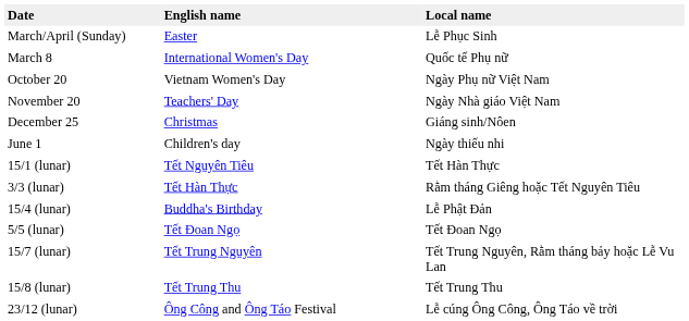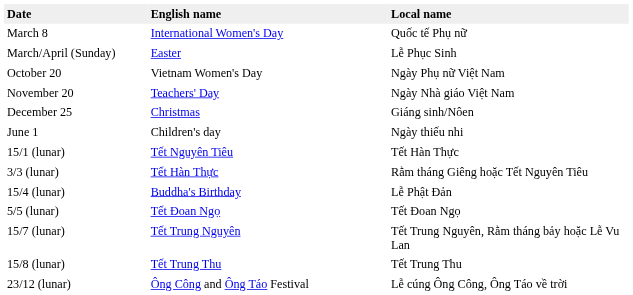rows swapped: March 8 <-> March/April (Sunday)
